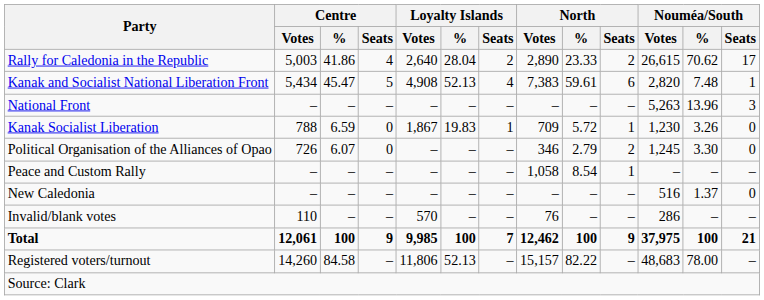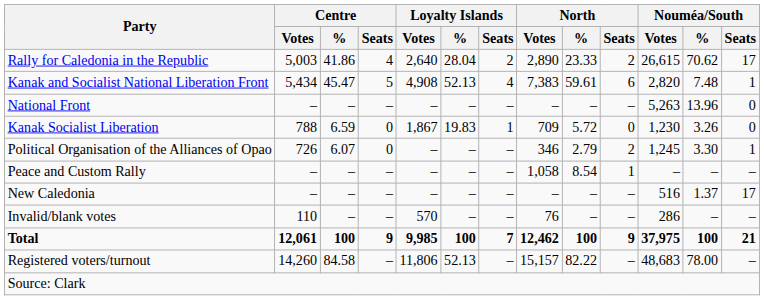National Front | Nouméa/South / Seats: 3 -> 0
Kanak Socialist Liberation | North / Seats: 1 -> 0
Political Organisation of the Alliances of Opao | Nouméa/South / Seats: 0 -> 1
New Caledonia | Nouméa/South / Seats: 0 -> 17
